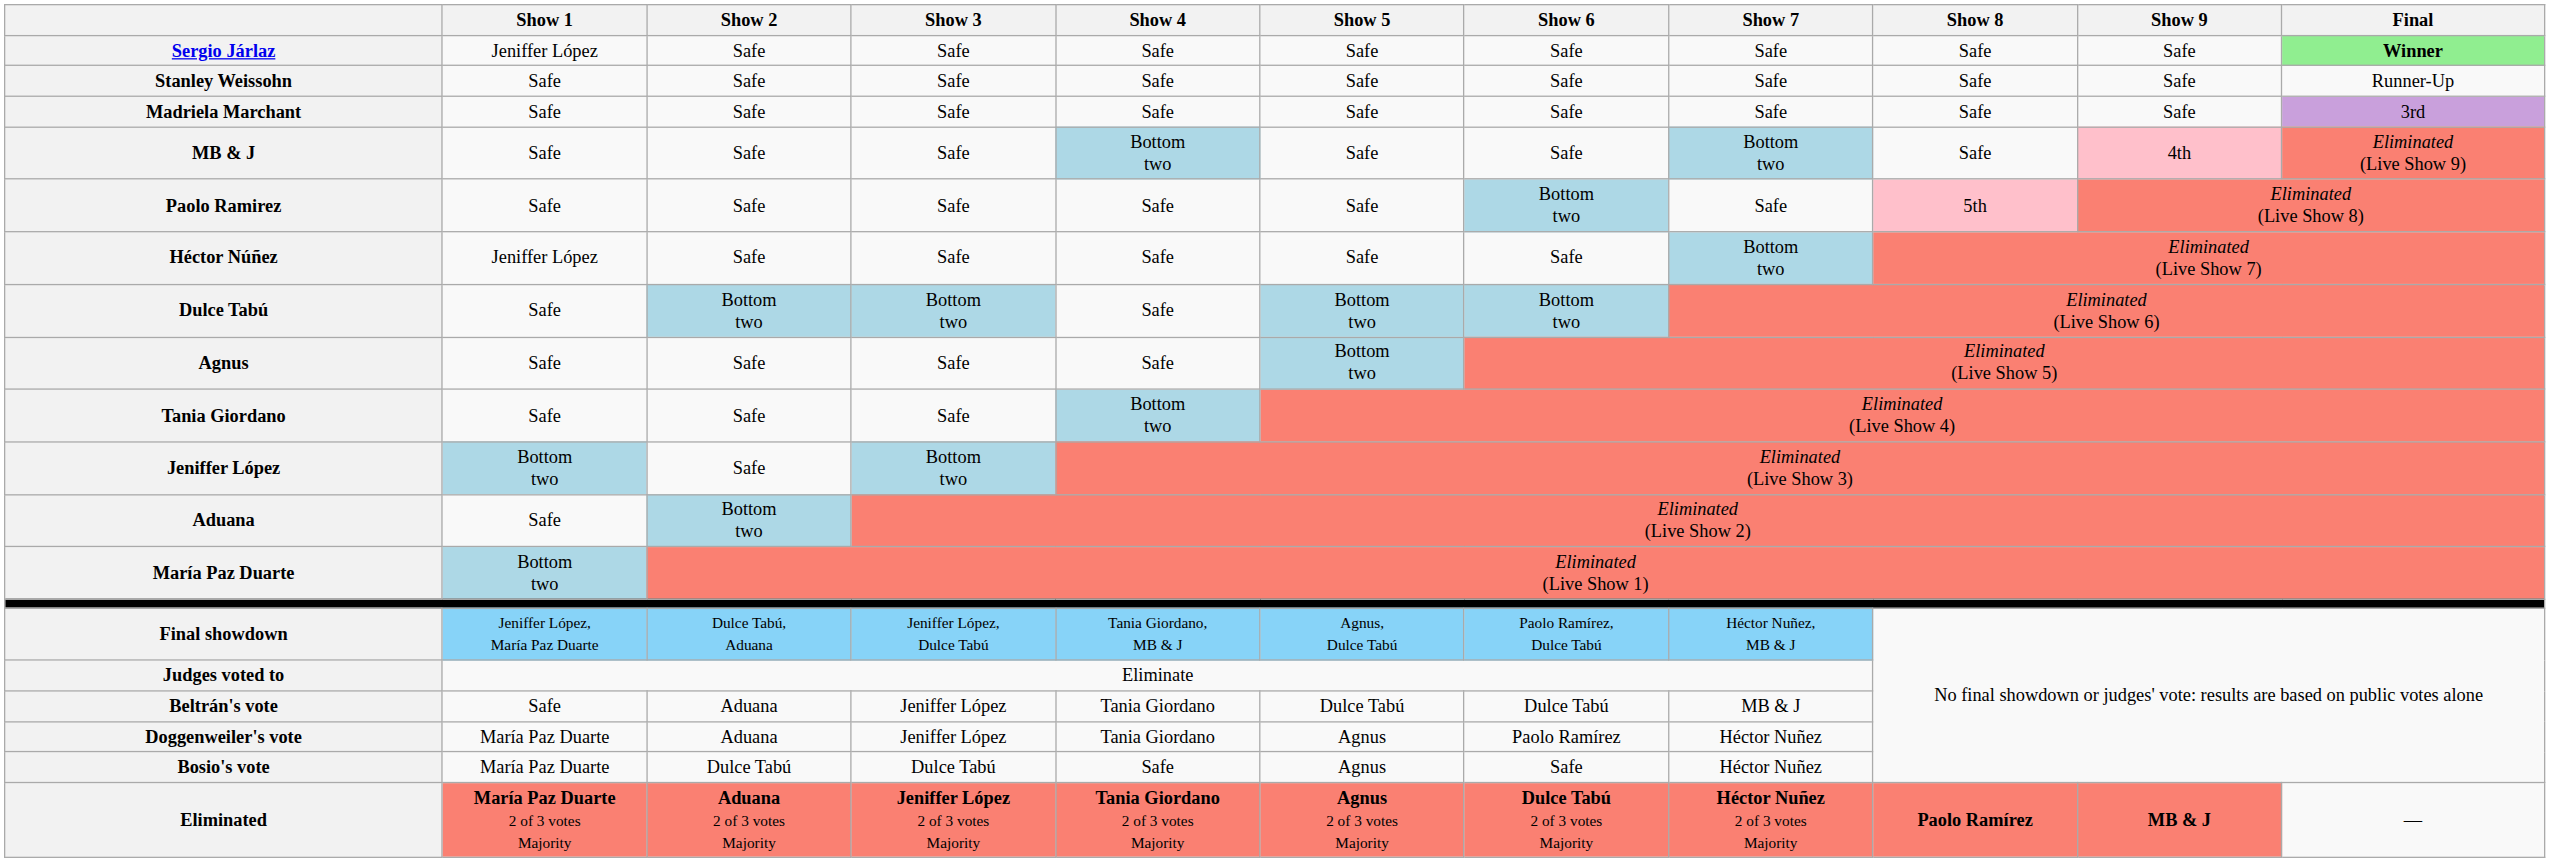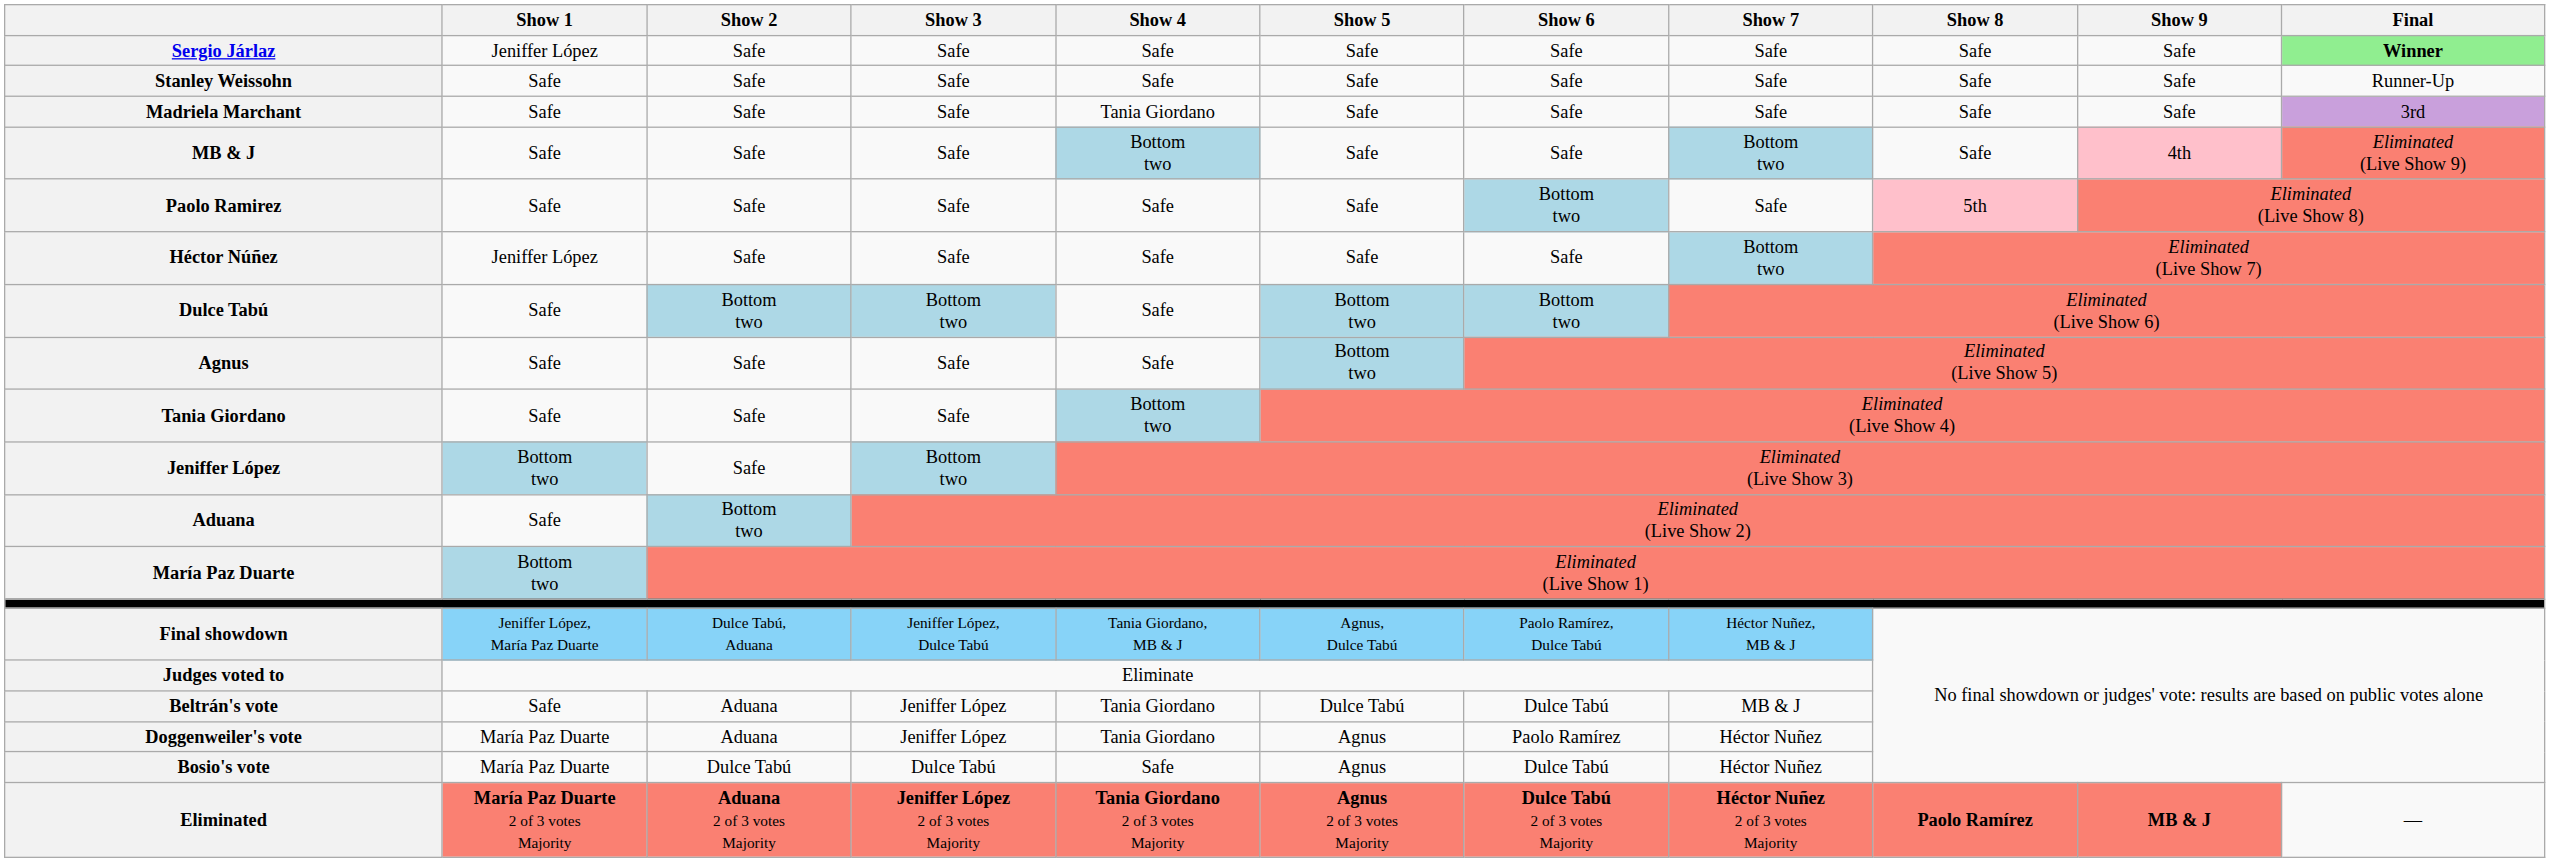Madriela Marchant | Show 4: Safe -> Tania Giordano
Bosio's vote | Show 6: Safe -> Dulce Tabú
